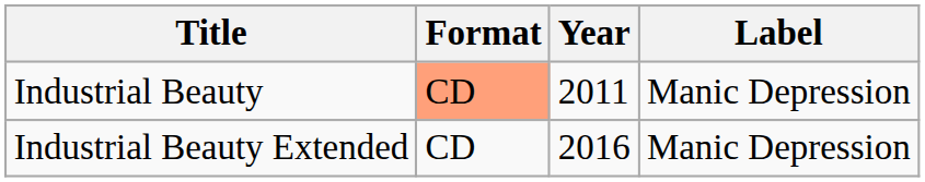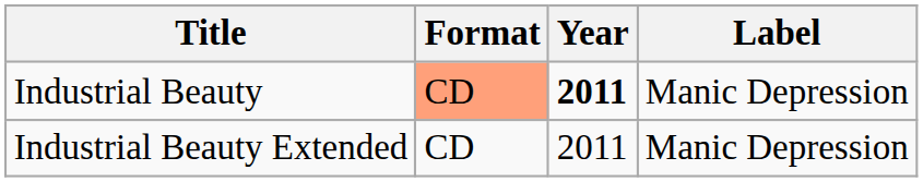Industrial Beauty | Year: normal -> bold
Industrial Beauty Extended | Year: 2016 -> 2011
